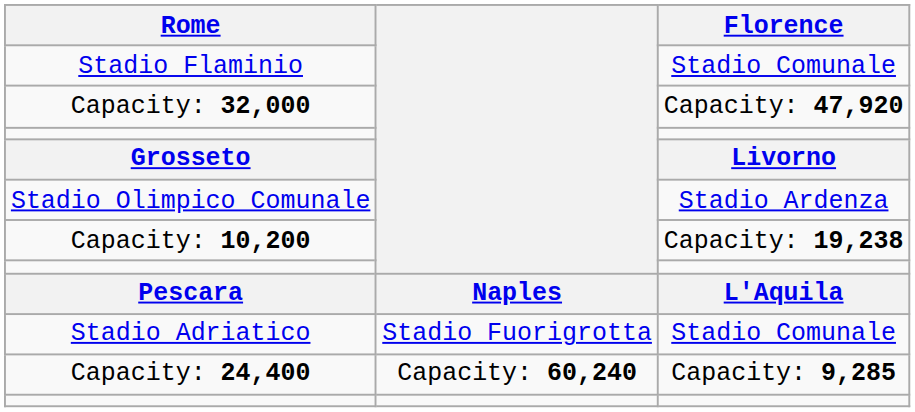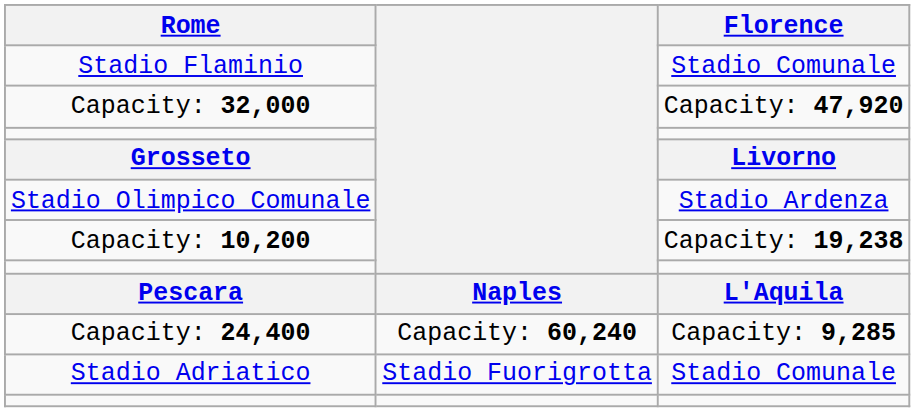rows swapped: Stadio Adriatico <-> Capacity: 24,400
